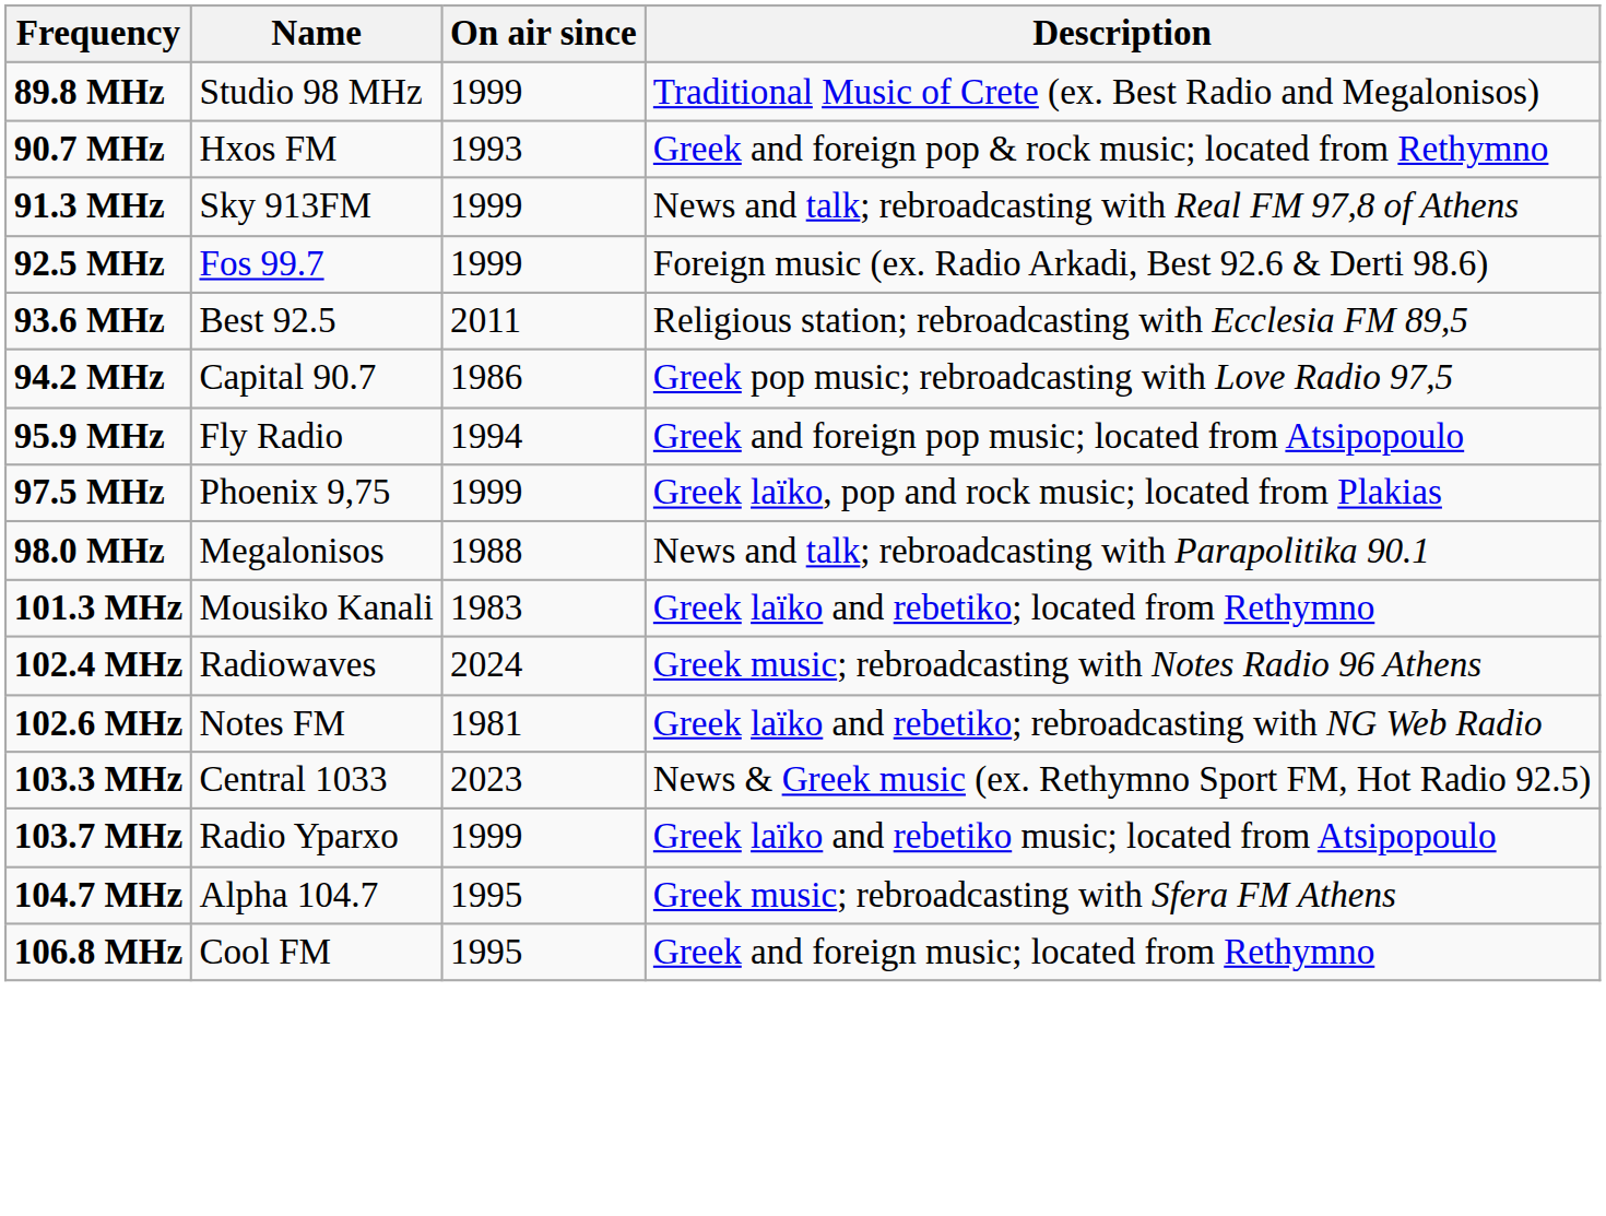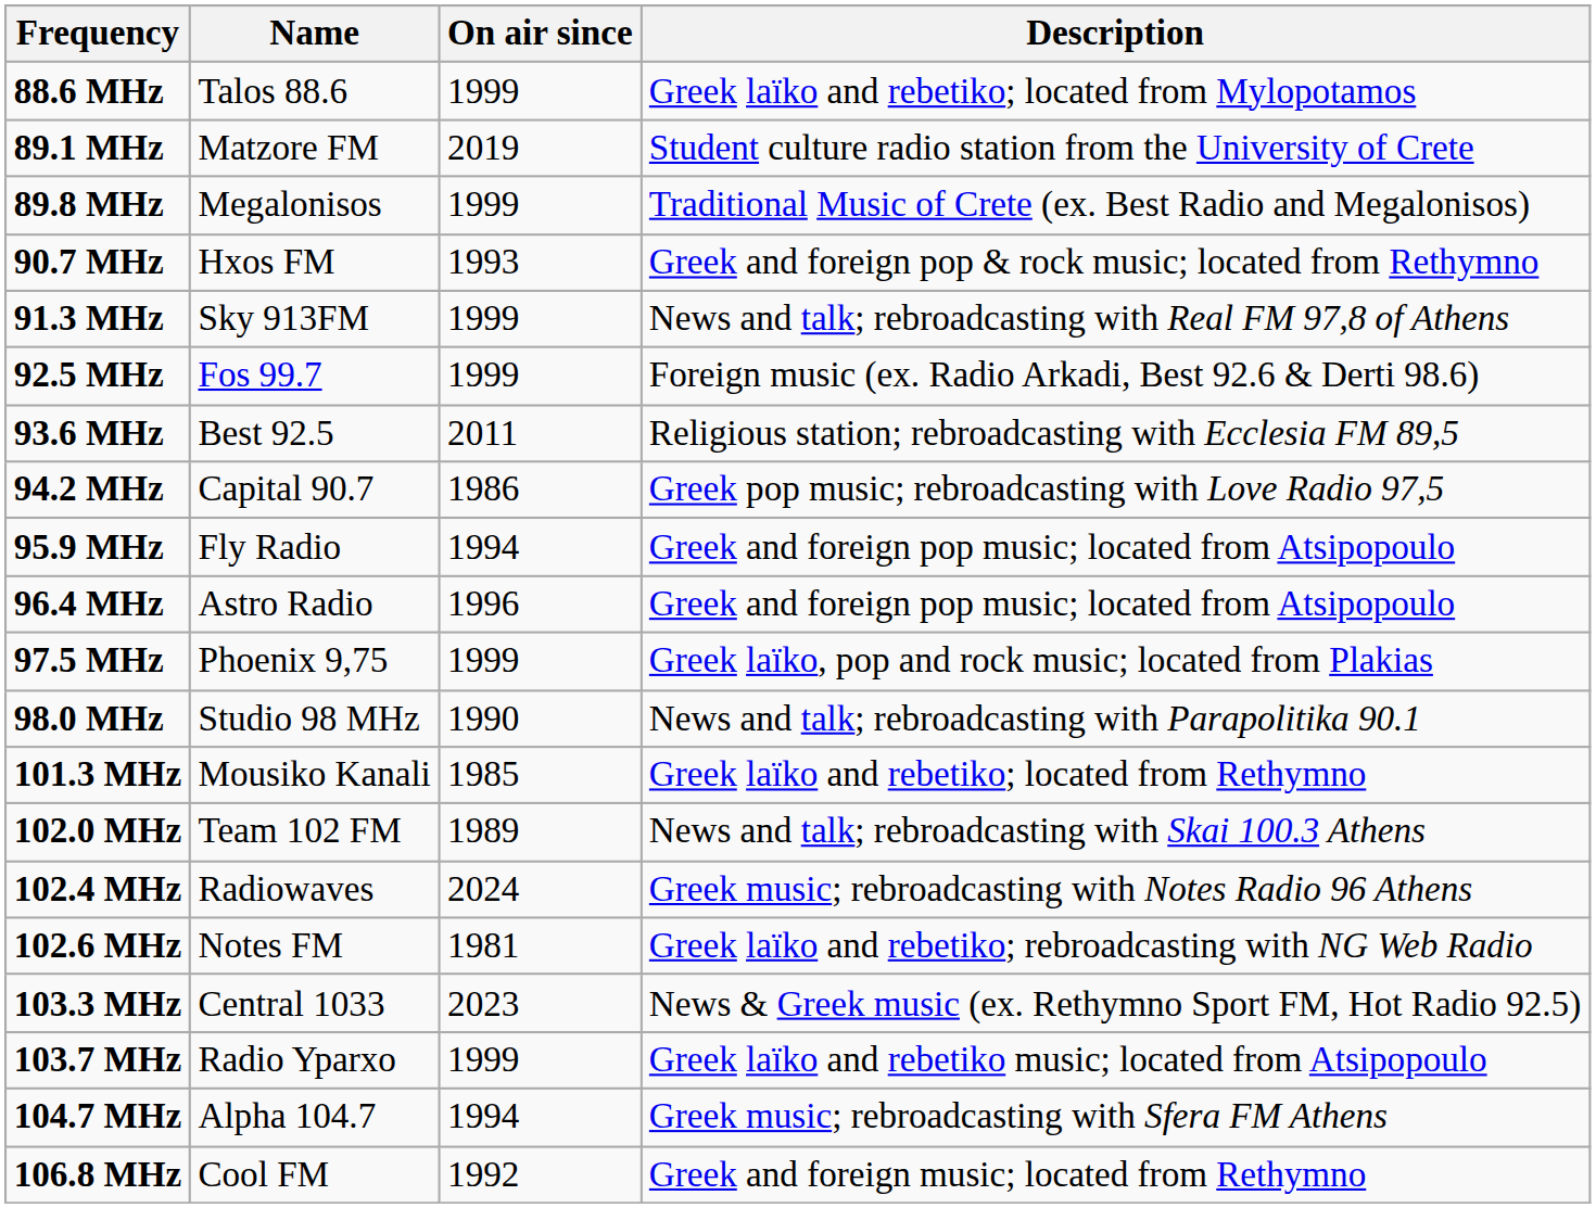+ row: 88.6 MHz | Talos 88.6 | 1999 | Greek laïko and rebetiko; located from Mylopotamos
+ row: 89.1 MHz | Matzore FM | 2019 | Student culture radio station from the University of Crete
89.8 MHz | Name: Studio 98 MHz -> Megalonisos
+ row: 96.4 MHz | Astro Radio | 1996 | Greek and foreign pop music; located from Atsipopoulo
98.0 MHz | Name: Megalonisos -> Studio 98 MHz
98.0 MHz | On air since: 1988 -> 1990
101.3 MHz | On air since: 1983 -> 1985
+ row: 102.0 MHz | Team 102 FM | 1989 | News and talk; rebroadcasting with Skai 100.3 Athens
104.7 MHz | On air since: 1995 -> 1994
106.8 MHz | On air since: 1995 -> 1992
